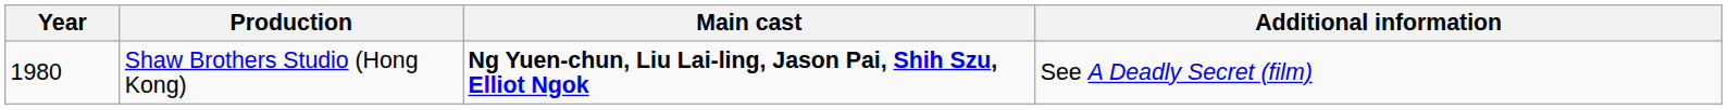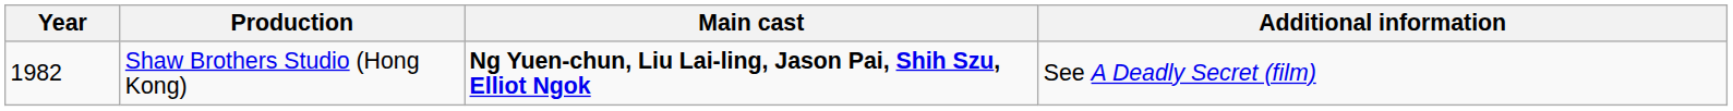Shaw Brothers Studio (Hong Kong) | Year: 1980 -> 1982
